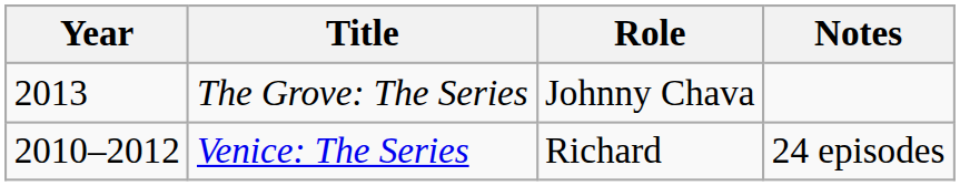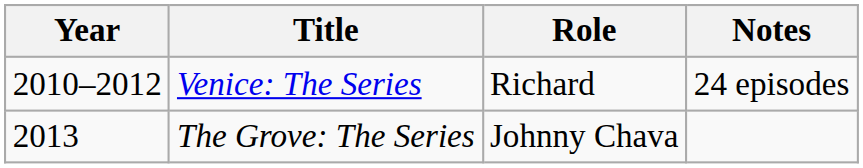rows swapped: Venice: The Series <-> The Grove: The Series
